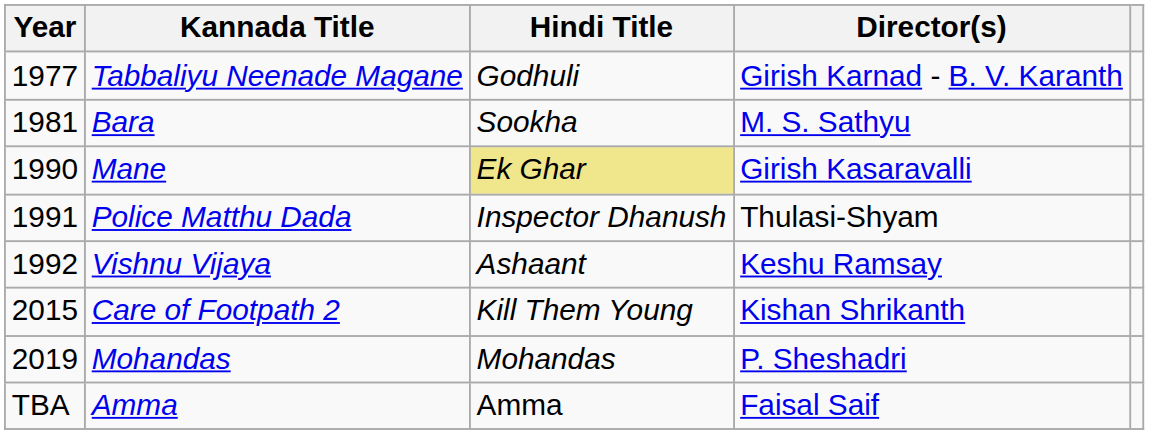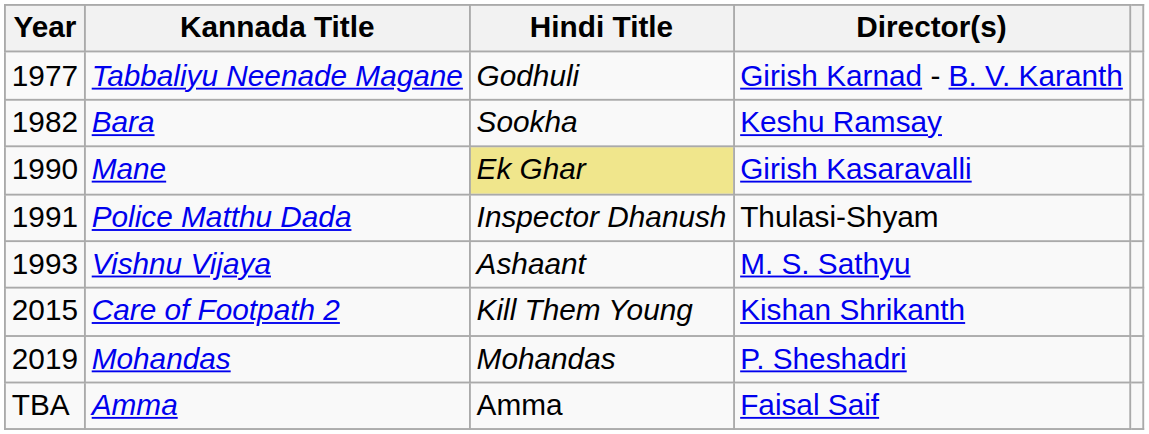Bara | Year: 1981 -> 1982
Bara | Director(s): M. S. Sathyu -> Keshu Ramsay
Vishnu Vijaya | Year: 1992 -> 1993
Vishnu Vijaya | Director(s): Keshu Ramsay -> M. S. Sathyu
